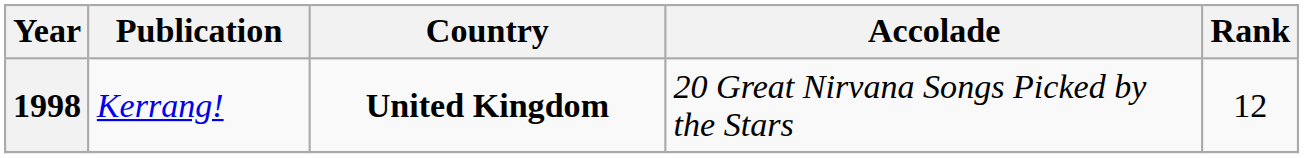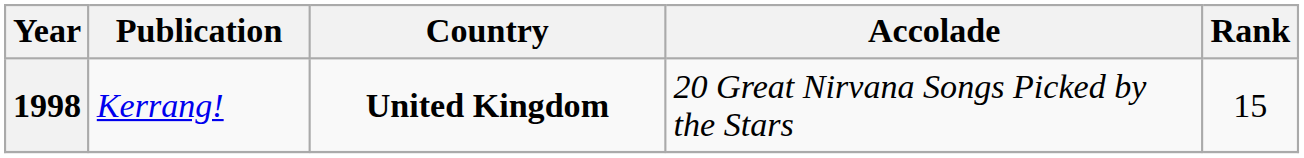1998 | Rank: 12 -> 15
